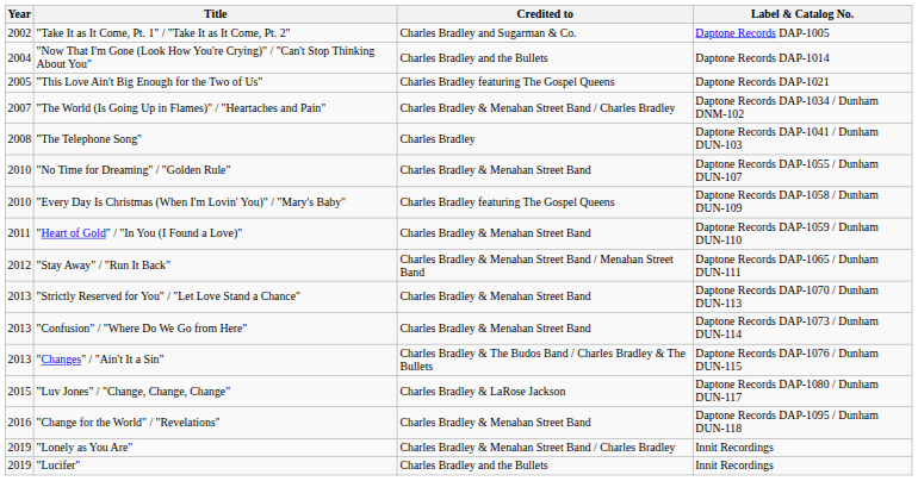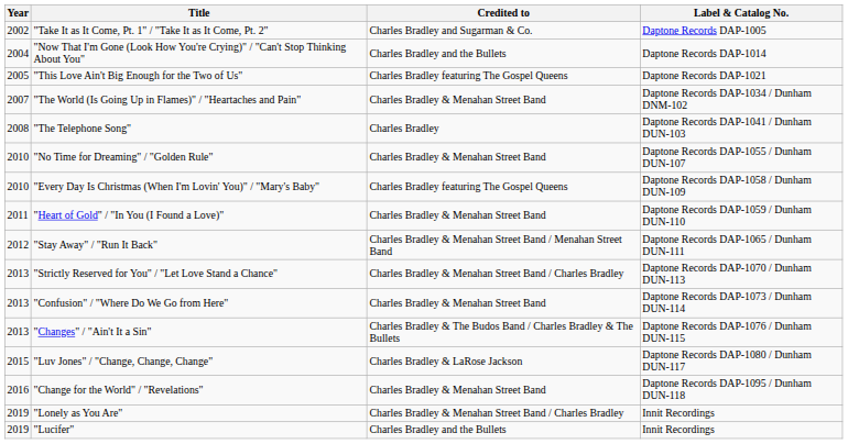"The World (Is Going Up in Flames)" / "Heartaches and Pain" | Credited to: Charles Bradley & Menahan Street Band / Charles Bradley -> Charles Bradley & Menahan Street Band
"Strictly Reserved for You" / "Let Love Stand a Chance" | Credited to: Charles Bradley & Menahan Street Band -> Charles Bradley & Menahan Street Band / Charles Bradley
